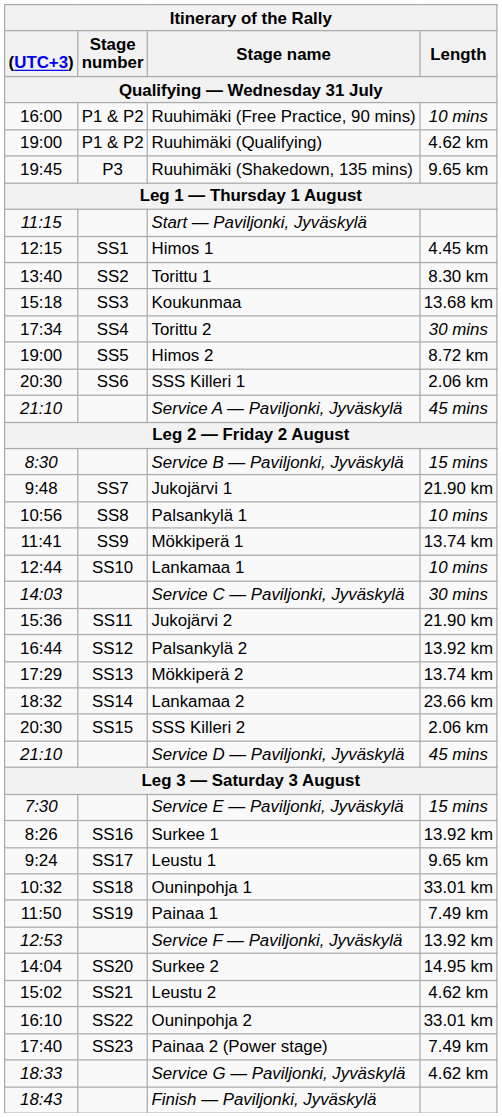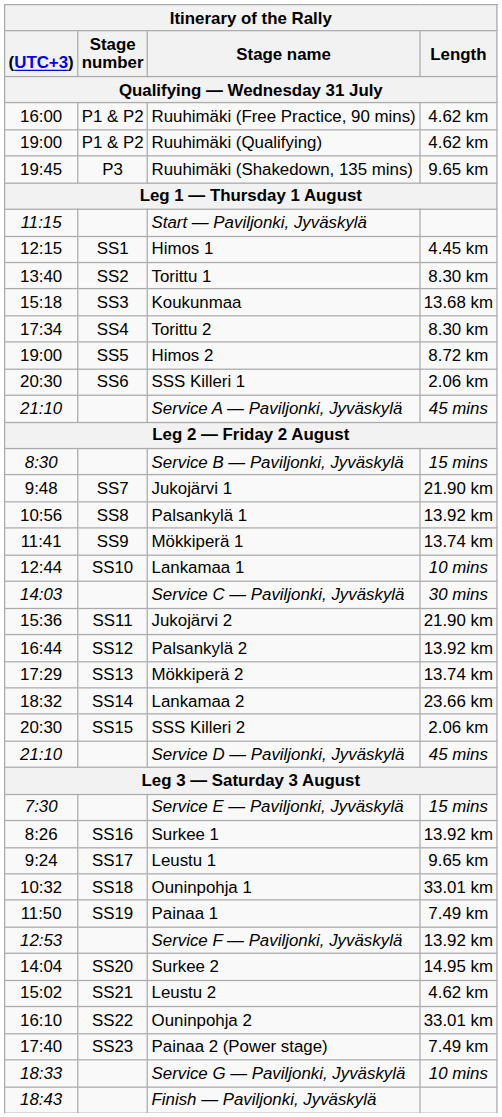Ruuhimäki (Free Practice, 90 mins) | column 4: 10 mins -> 4.62 km
Torittu 2 | column 4: 30 mins -> 8.30 km
Palsankylä 1 | column 4: 10 mins -> 13.92 km
Service G — Paviljonki, Jyväskylä | column 4: 4.62 km -> 10 mins
